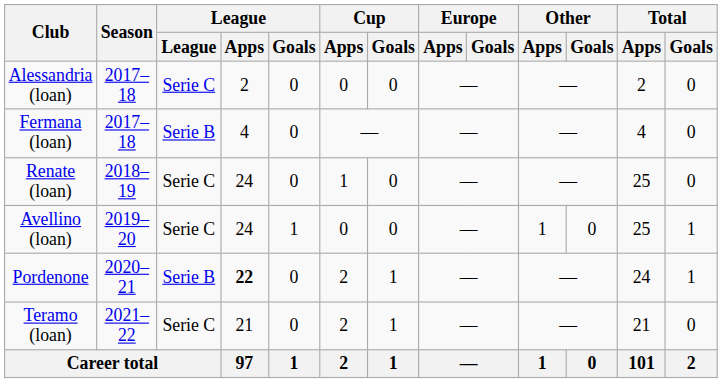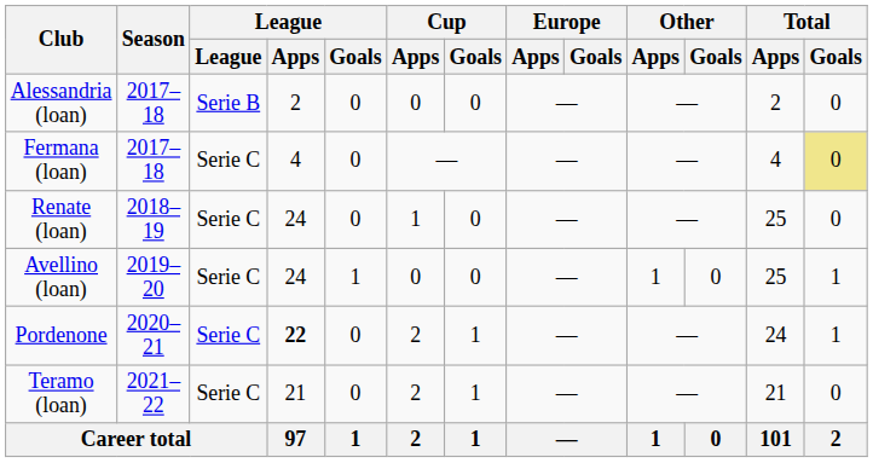Alessandria (loan) | League: Serie C -> Serie B
Fermana (loan) | League: Serie B -> Serie C
Fermana (loan) | Total / Goals: no background -> khaki background
Pordenone | League: Serie B -> Serie C
